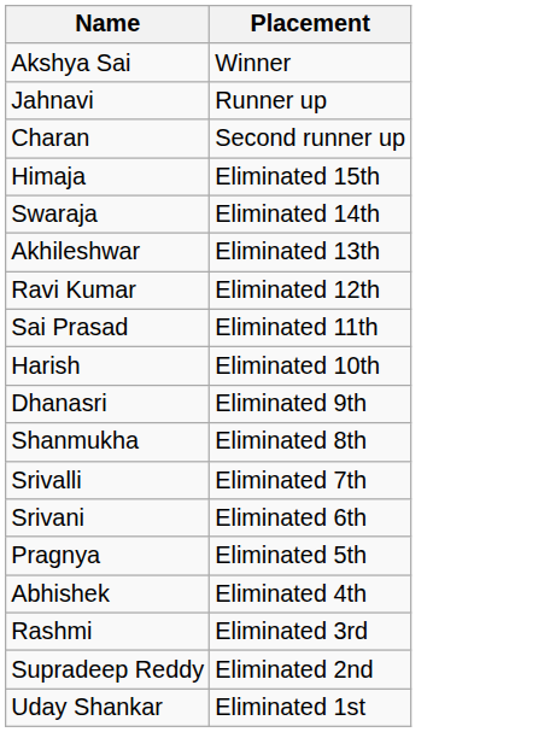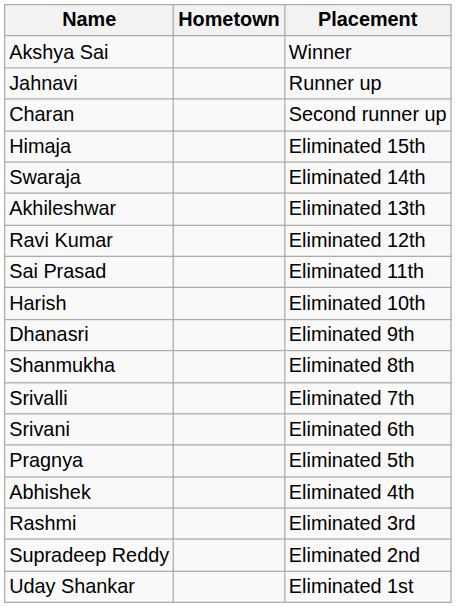+ column: Hometown
